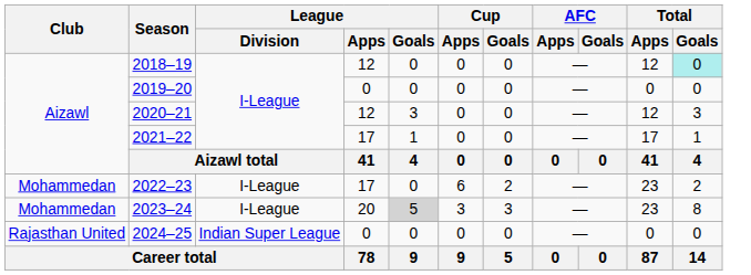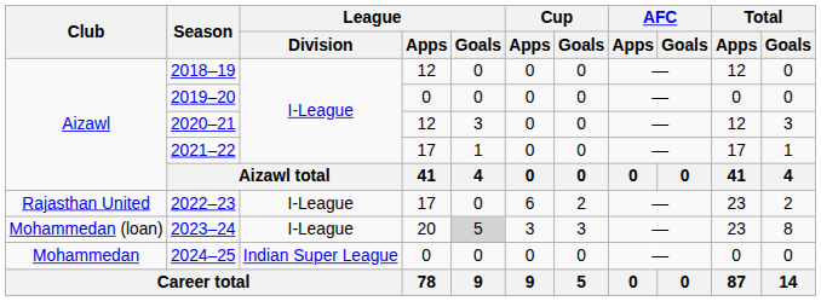2018–19 | Total / Goals: paleturquoise background -> no background
2022–23 | Club: Mohammedan -> Rajasthan United
2023–24 | Club: Mohammedan -> Mohammedan (loan)
2024–25 | Club: Rajasthan United -> Mohammedan
